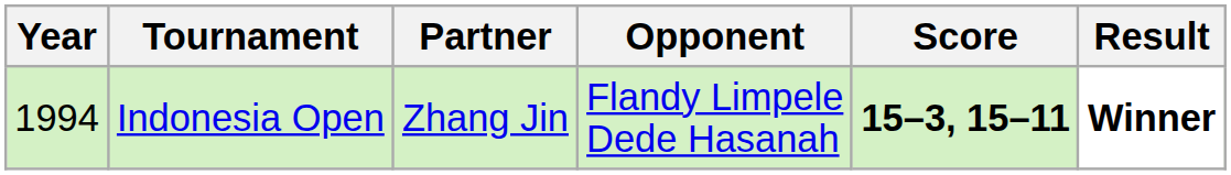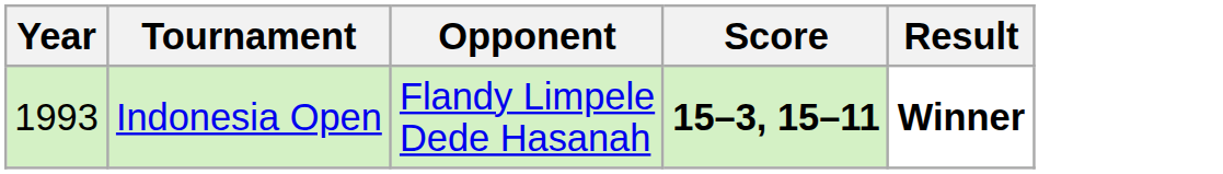- column: Partner | Zhang Jin
Indonesia Open | Year: 1994 -> 1993
